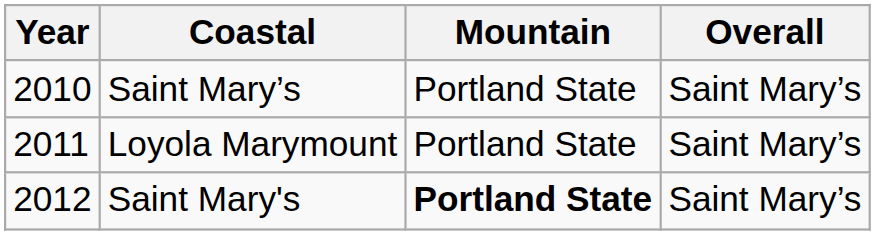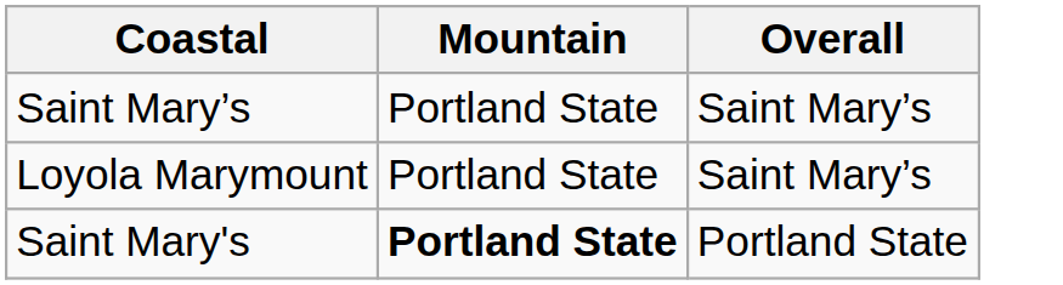- column: Year | 2010 | 2011 | 2012
Saint Mary's | Overall: Saint Mary’s -> Portland State
